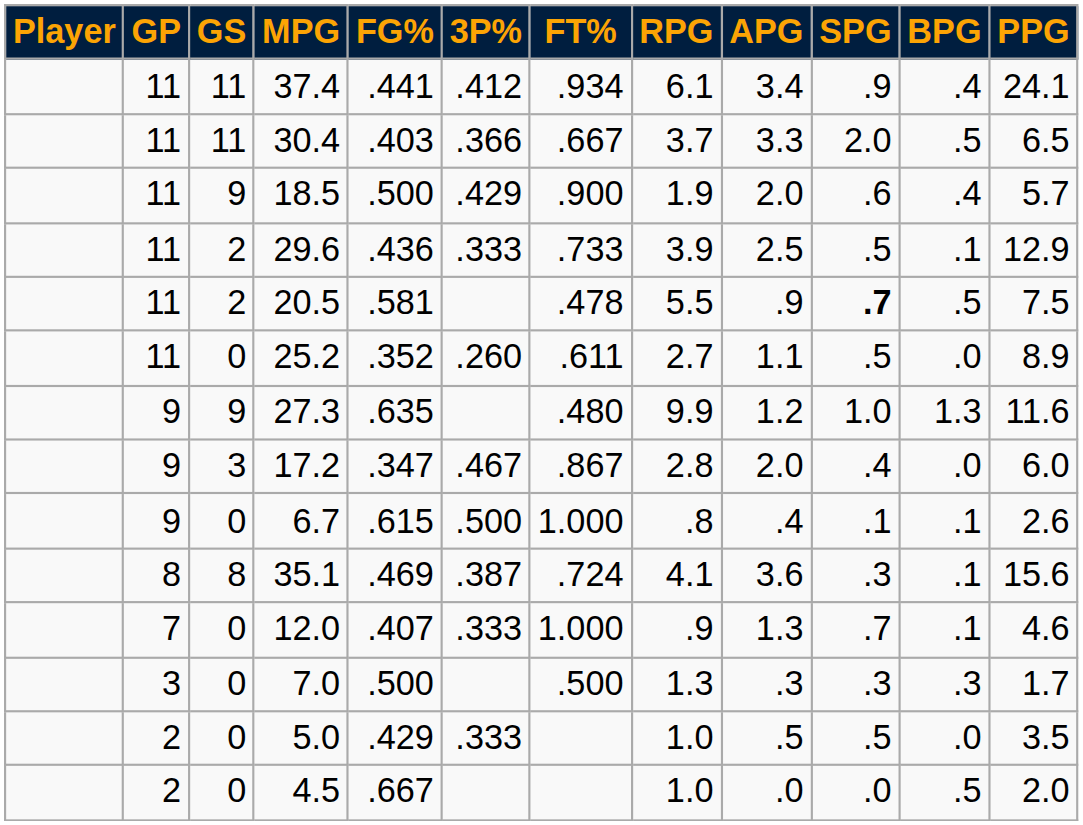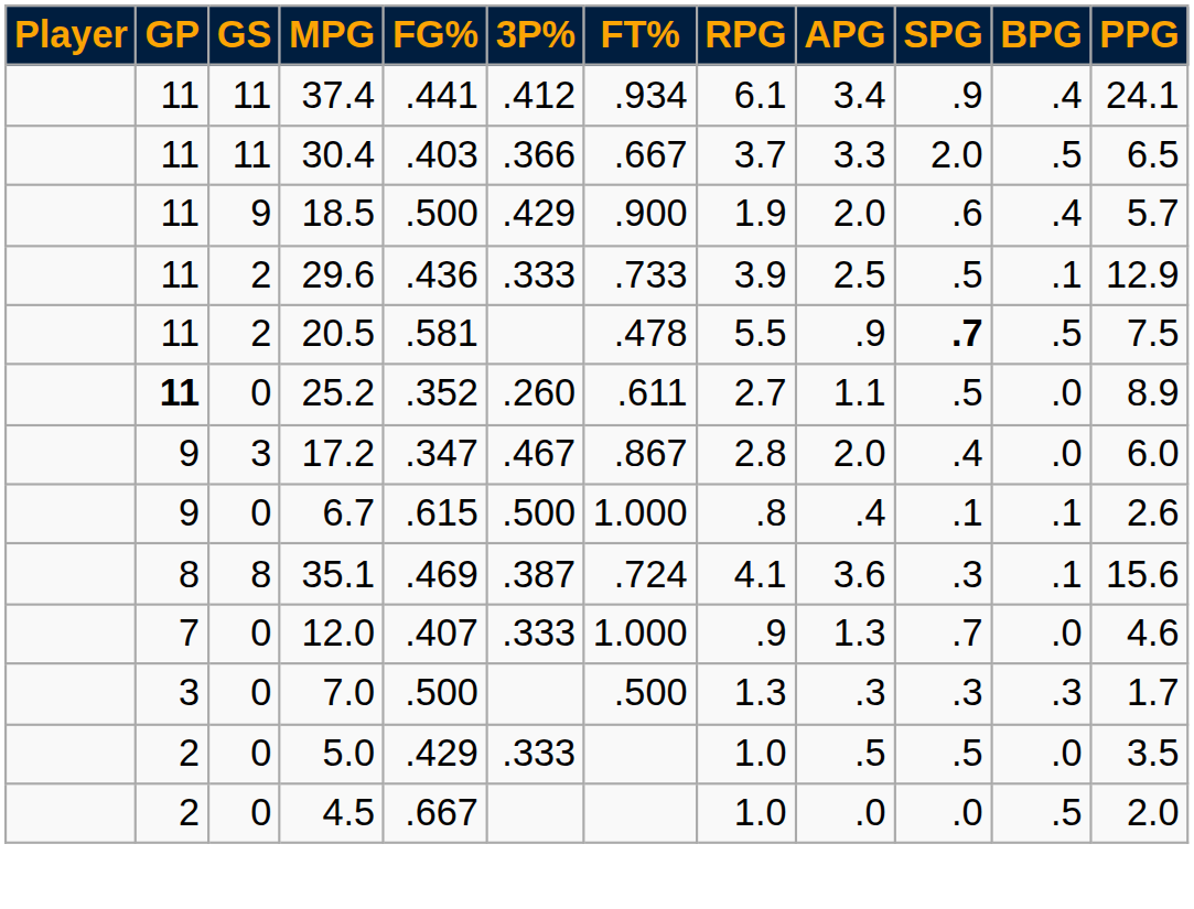25.2 | GP: normal -> bold
- row: 9 | 9 | 27.3 | .635 | .480 | 9.9 | 1.2 | 1.0 | 1.3 | 11.6
12.0 | BPG: .1 -> .0
